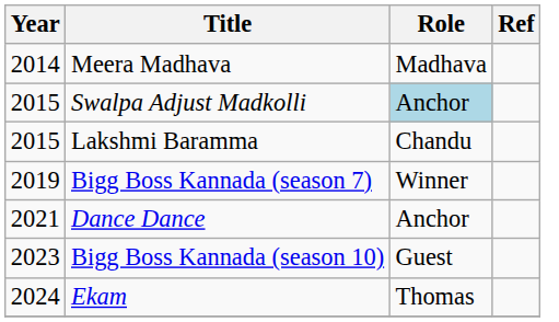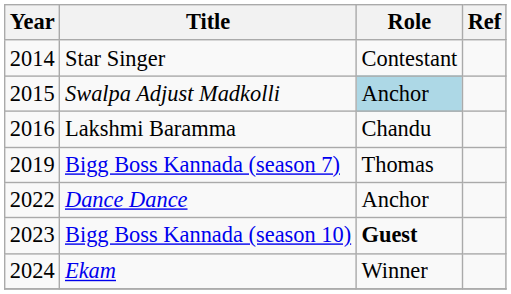- row: 2014 | Meera Madhava | Madhava
+ row: 2014 | Star Singer | Contestant
Lakshmi Baramma | Year: 2015 -> 2016
Bigg Boss Kannada (season 7) | Role: Winner -> Thomas
Dance Dance | Year: 2021 -> 2022
Bigg Boss Kannada (season 10) | Role: normal -> bold
Ekam | Role: Thomas -> Winner
